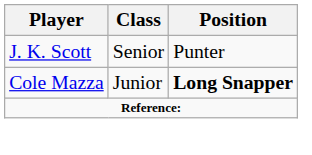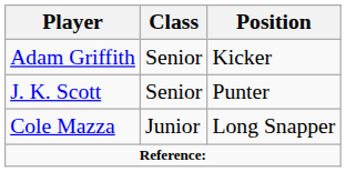+ row: Adam Griffith | Senior | Kicker
Cole Mazza | Position: bold -> normal
